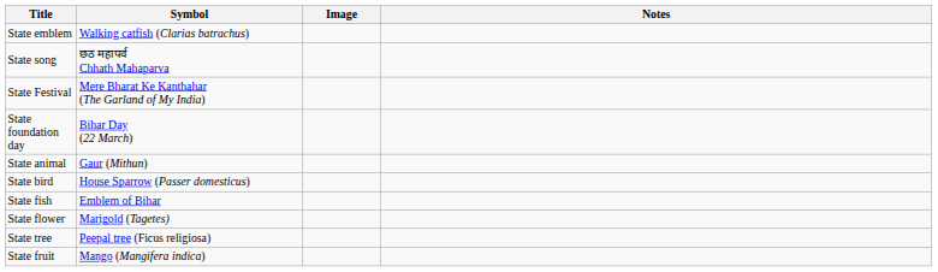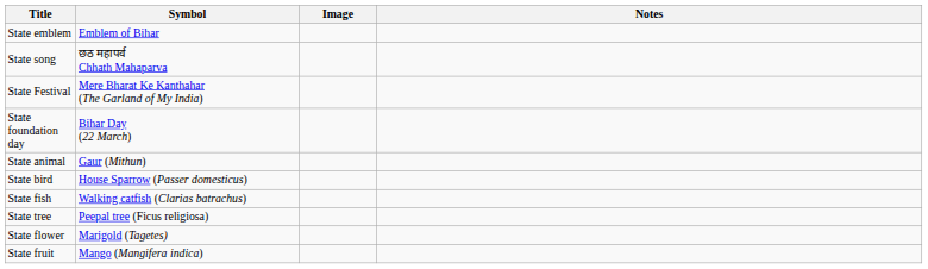State emblem | Symbol: Walking catfish (Clarias batrachus) -> Emblem of Bihar
State fish | Symbol: Emblem of Bihar -> Walking catfish (Clarias batrachus)
rows swapped: State flower <-> State tree
